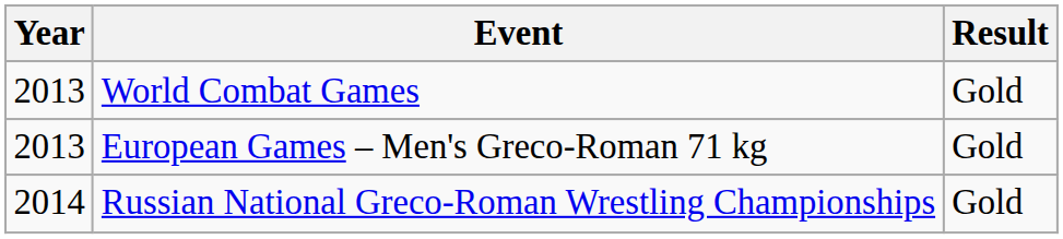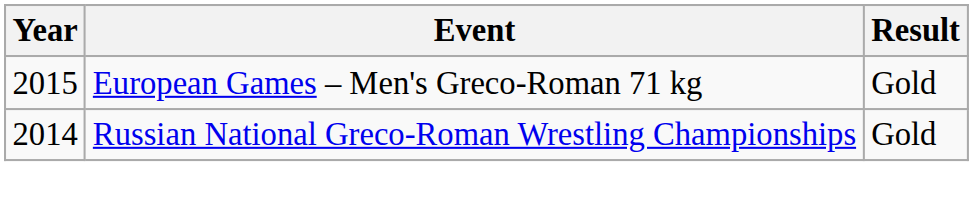- row: 2013 | World Combat Games | Gold
European Games – Men's Greco-Roman 71 kg | Year: 2013 -> 2015
